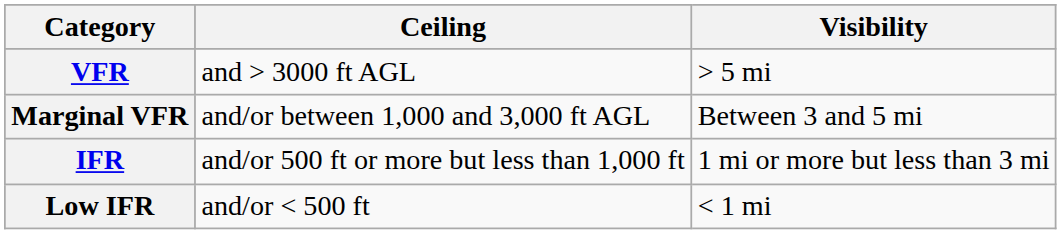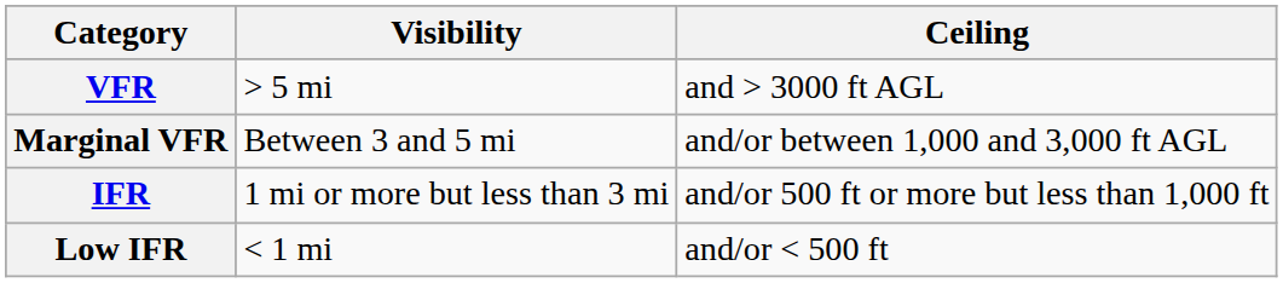columns swapped: Visibility <-> Ceiling
